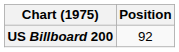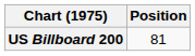US Billboard 200 | Position: 92 -> 81
